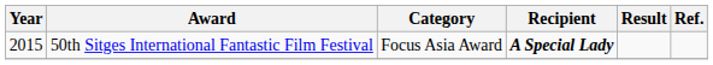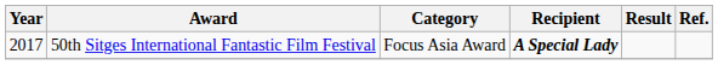50th Sitges International Fantastic Film Festival | Year: 2015 -> 2017
